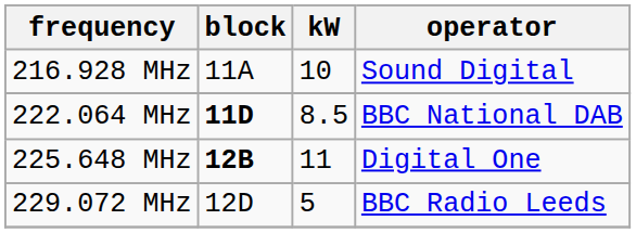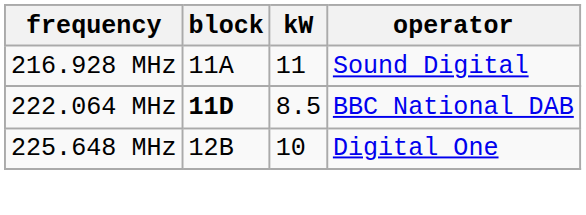216.928 MHz | kW: 10 -> 11
225.648 MHz | block: bold -> normal
225.648 MHz | kW: 11 -> 10
- row: 229.072 MHz | 12D | 5 | BBC Radio Leeds
